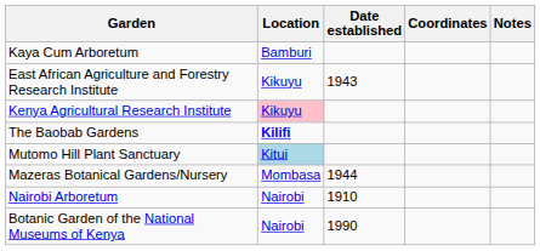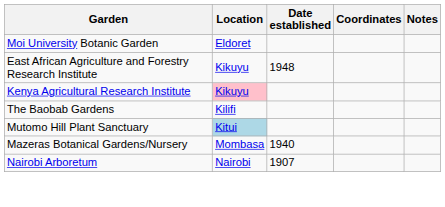- row: Kaya Cum Arboretum | Bamburi
+ row: Moi University Botanic Garden | Eldoret
East African Agriculture and Forestry Research Institute | Date established: 1943 -> 1948
The Baobab Gardens | Location: bold -> normal
Mazeras Botanical Gardens/Nursery | Date established: 1944 -> 1940
Nairobi Arboretum | Date established: 1910 -> 1907
- row: Botanic Garden of the National Museums of Kenya | Nairobi | 1990
